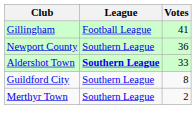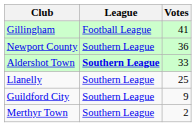+ row: Llanelly | Southern League | 25
Guildford City | Votes: 8 -> 9
